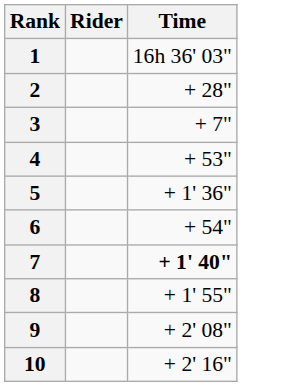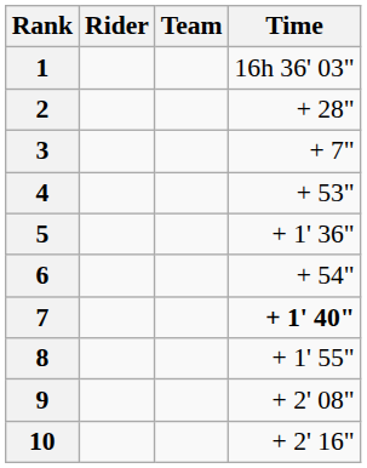+ column: Team
